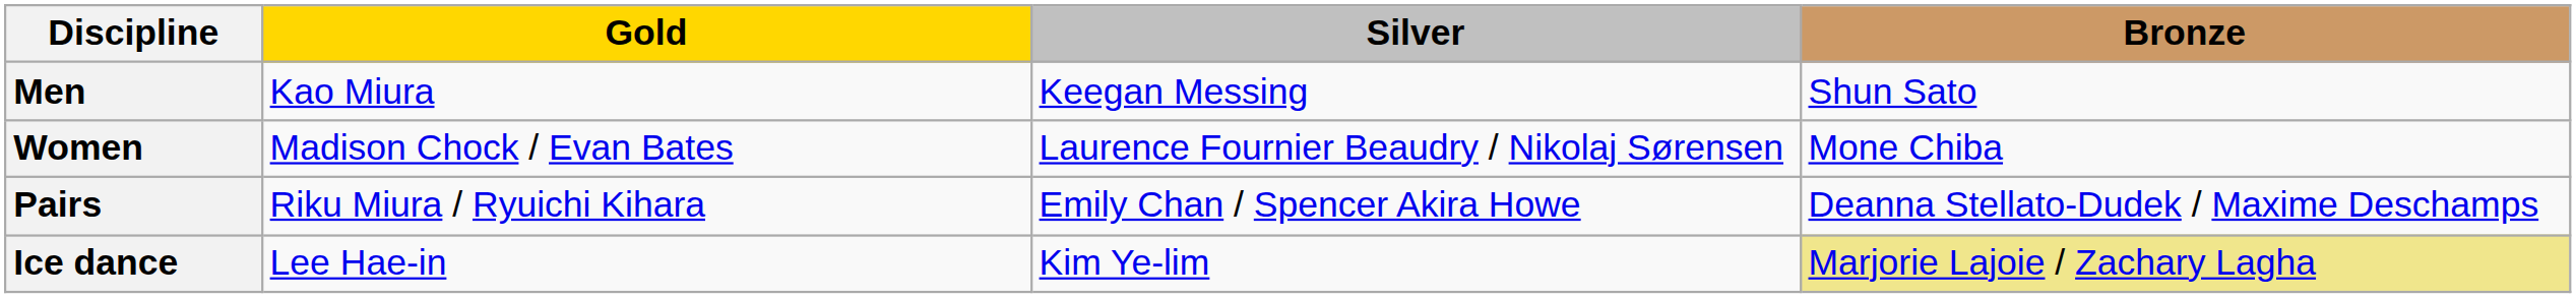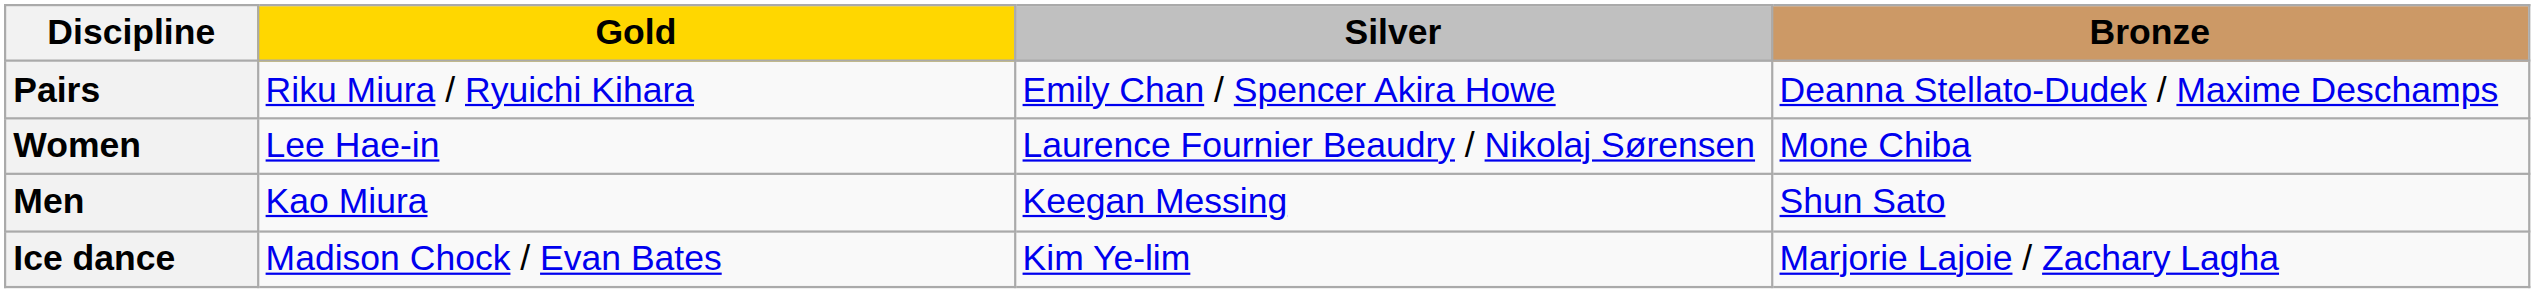rows swapped: Men <-> Pairs
Women | Gold: Madison Chock / Evan Bates -> Lee Hae-in
Ice dance | Gold: Lee Hae-in -> Madison Chock / Evan Bates
Ice dance | Bronze: khaki background -> no background
